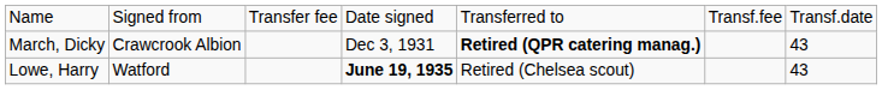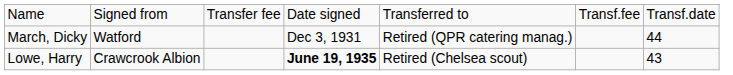March, Dicky | column 2: Crawcrook Albion -> Watford
March, Dicky | column 5: bold -> normal
March, Dicky | column 7: 43 -> 44
Lowe, Harry | column 2: Watford -> Crawcrook Albion
